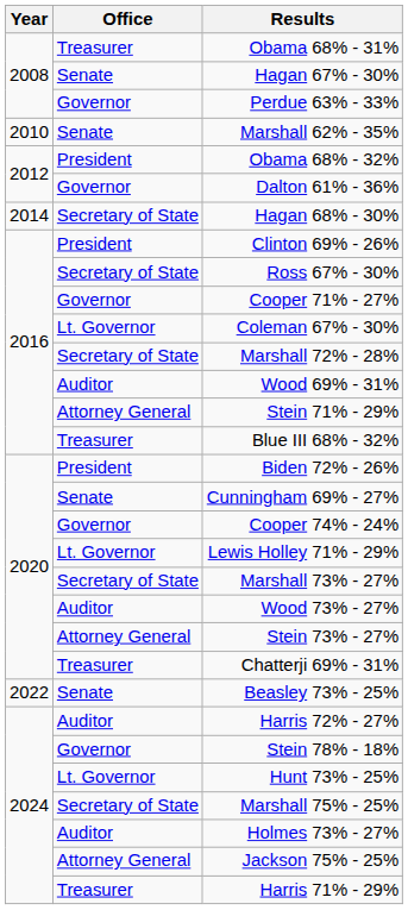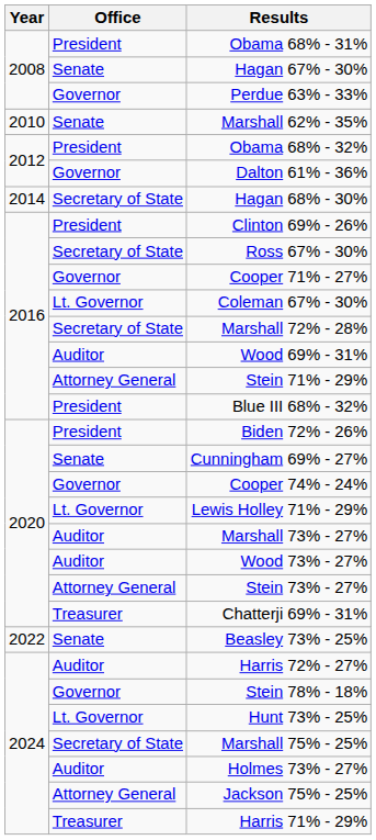Obama 68% - 31% | Office: Treasurer -> President
Blue III 68% - 32% | Office: Treasurer -> President
Marshall 73% - 27% | Office: Secretary of State -> Auditor
